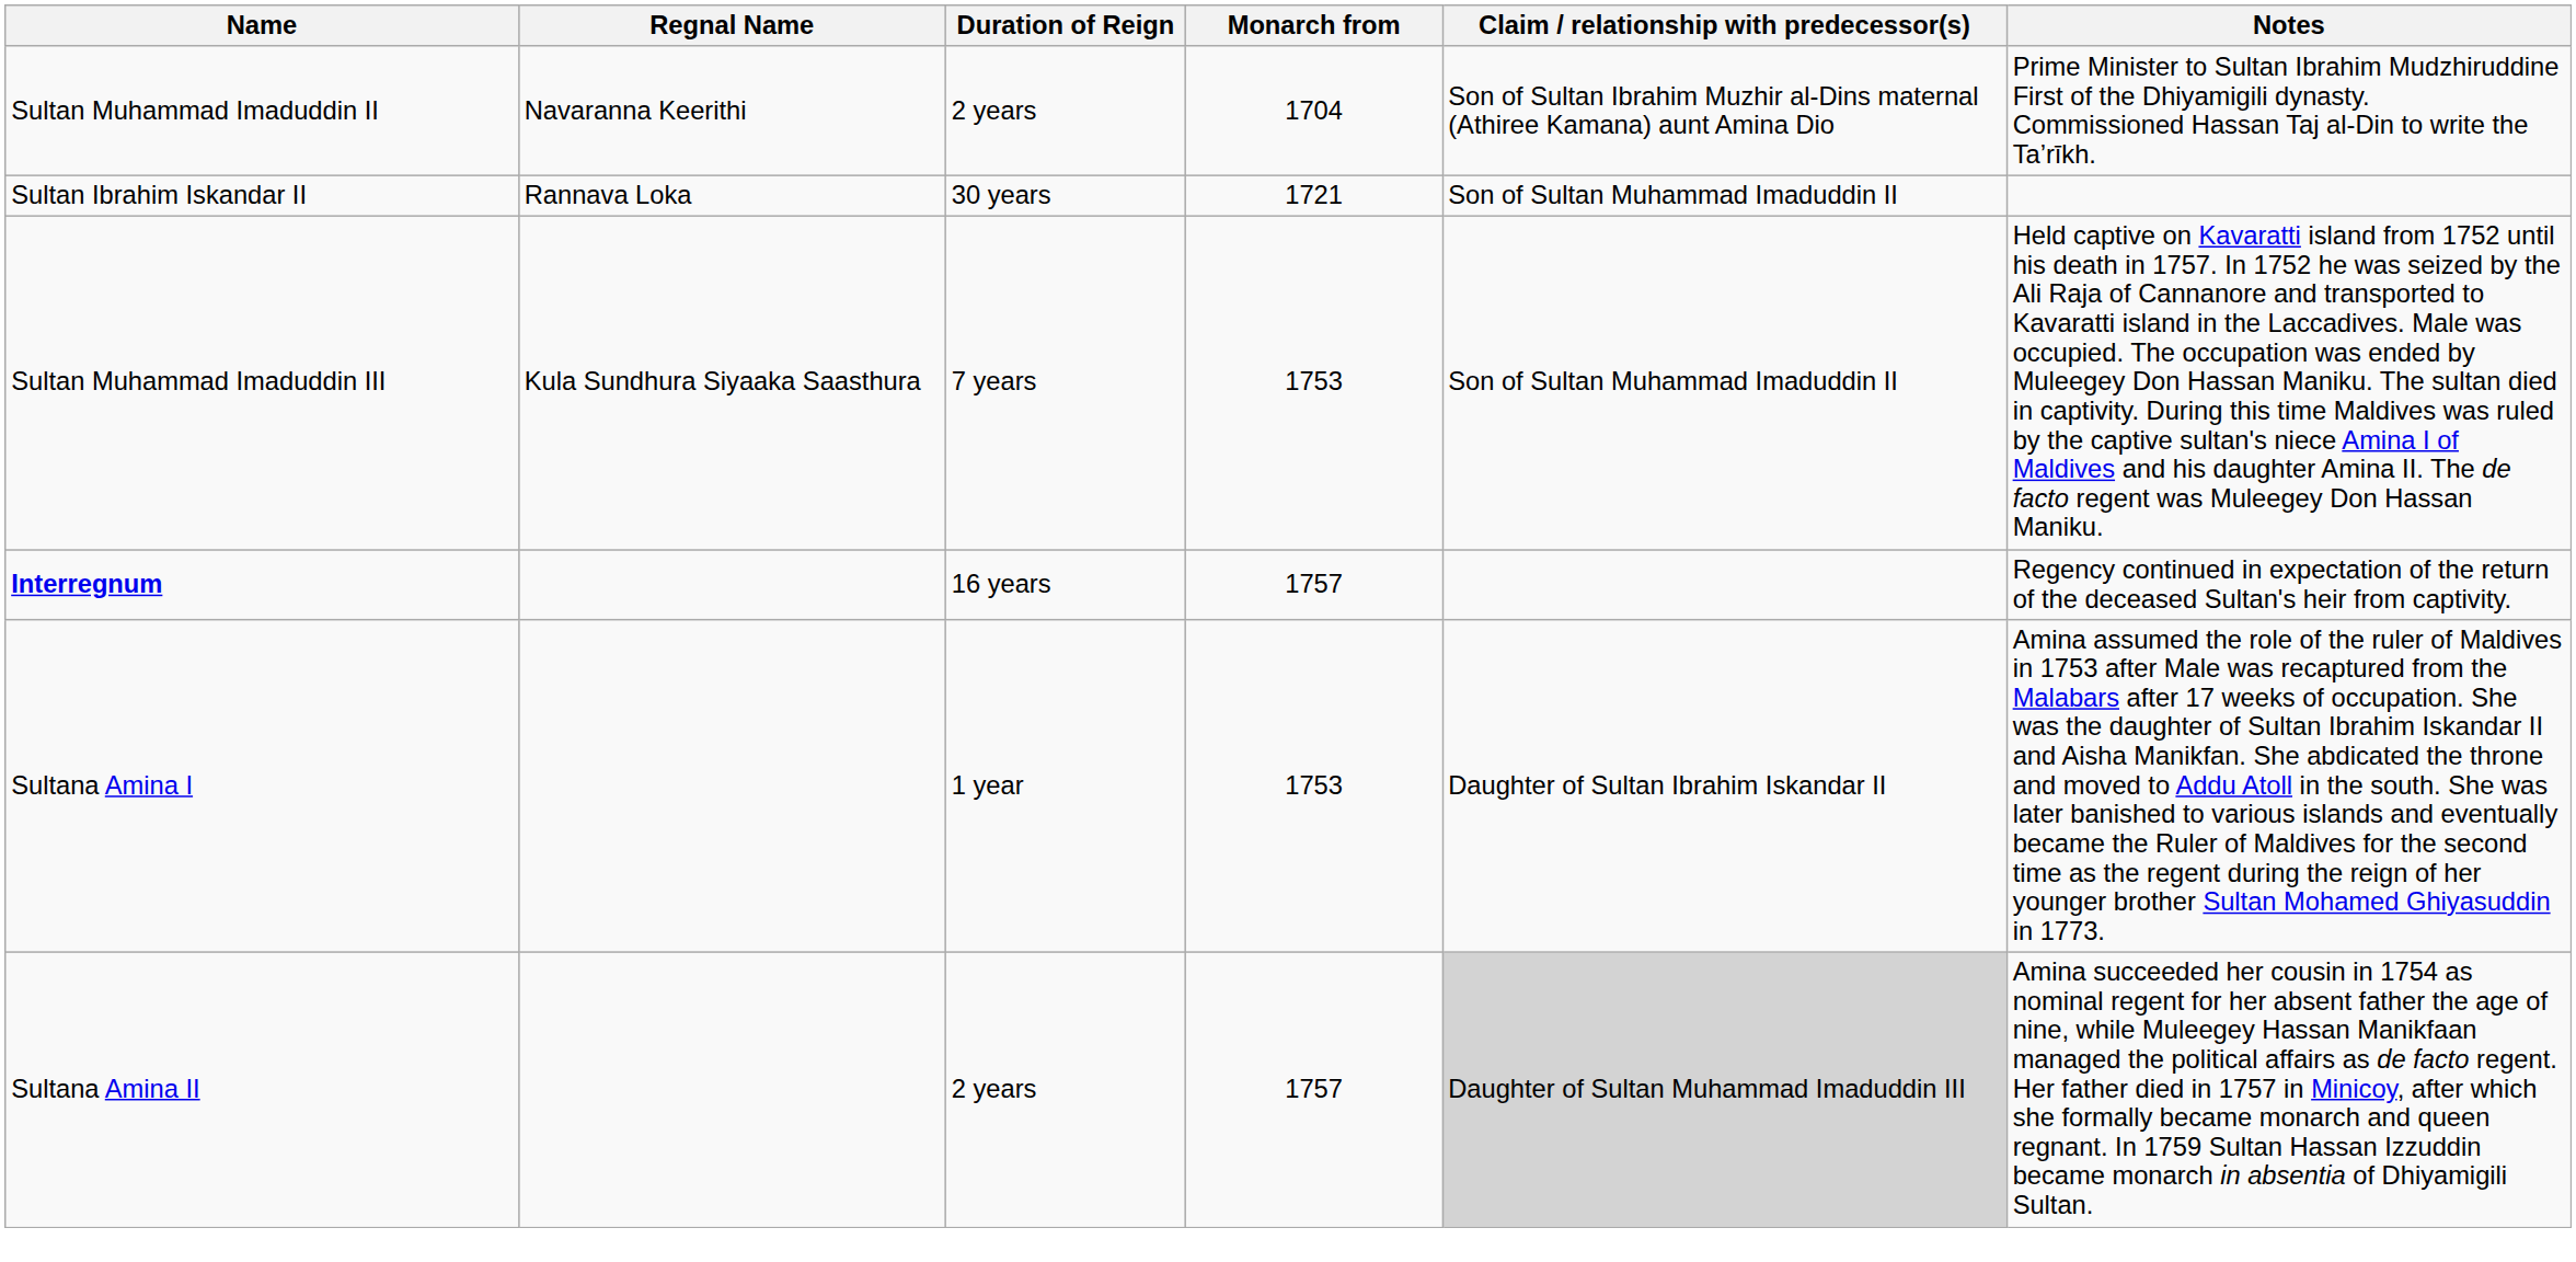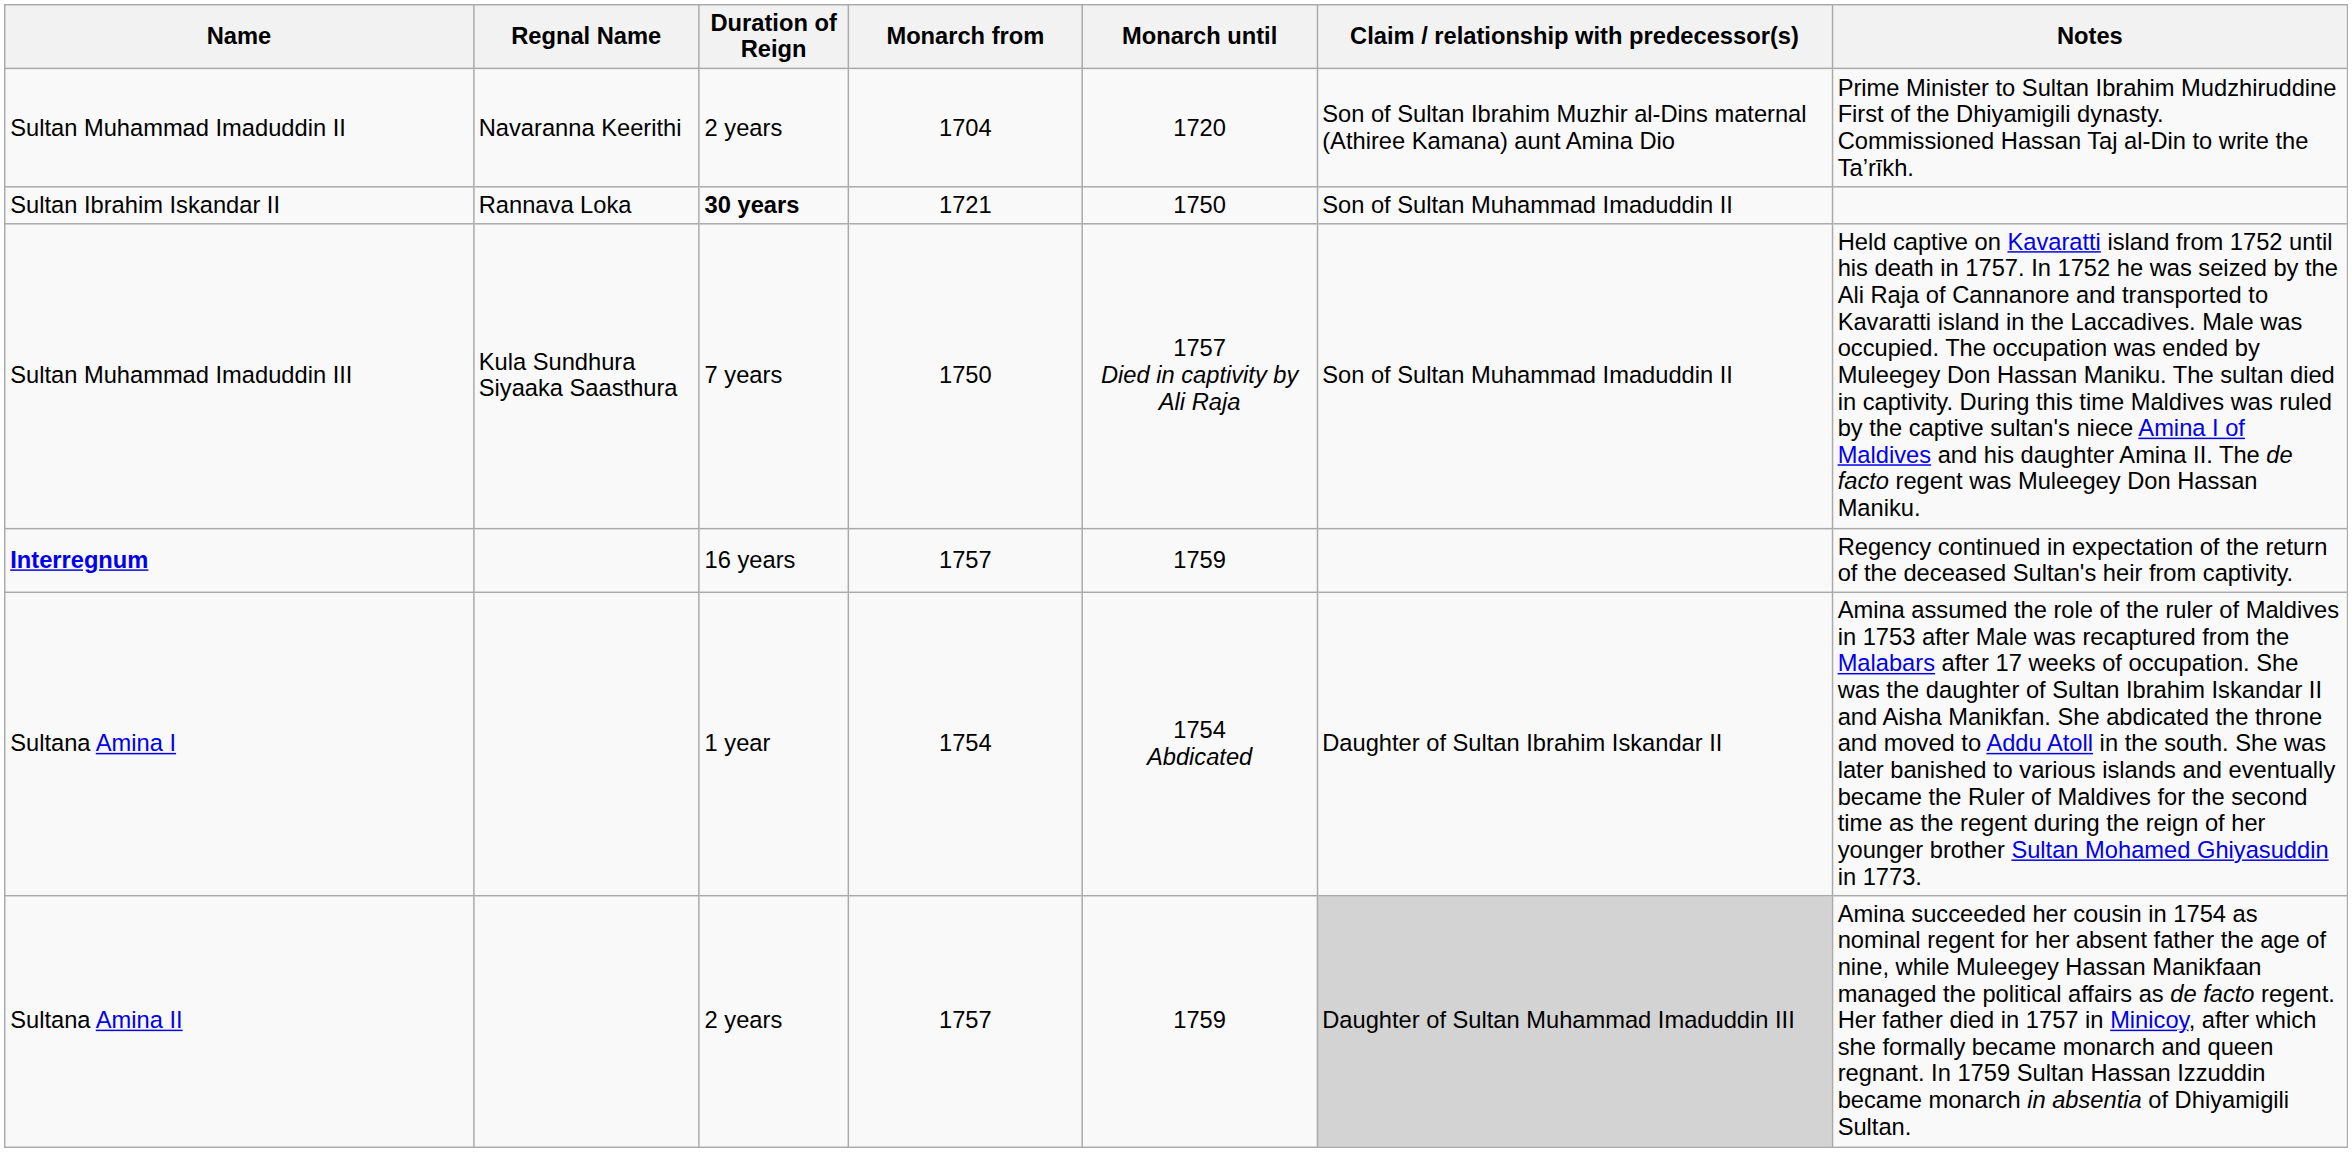+ column: Monarch until | 1720 | 1750 | 1757 Died in captivity by Ali Raja | 1759 | 1754 Abdicated | 1759
Sultan Ibrahim Iskandar II | Duration of Reign: normal -> bold
Sultan Muhammad Imaduddin III | Monarch from: 1753 -> 1750
Sultana Amina I | Monarch from: 1753 -> 1754
